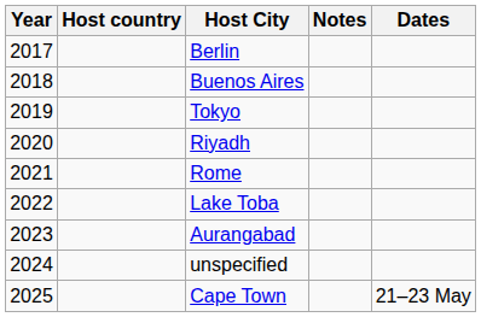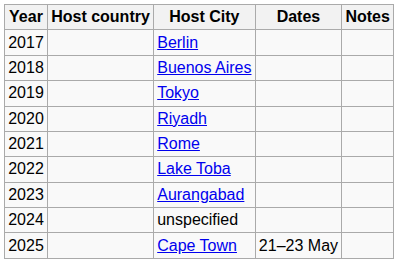columns swapped: Dates <-> Notes
